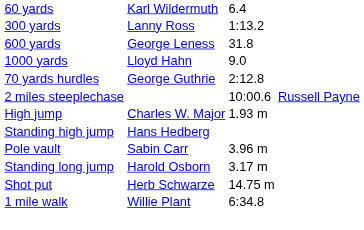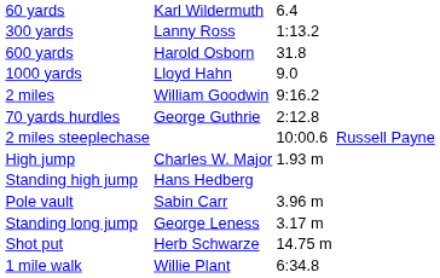600 yards | column 2: George Leness -> Harold Osborn
+ row: 2 miles | William Goodwin | 9:16.2
Standing long jump | column 2: Harold Osborn -> George Leness
